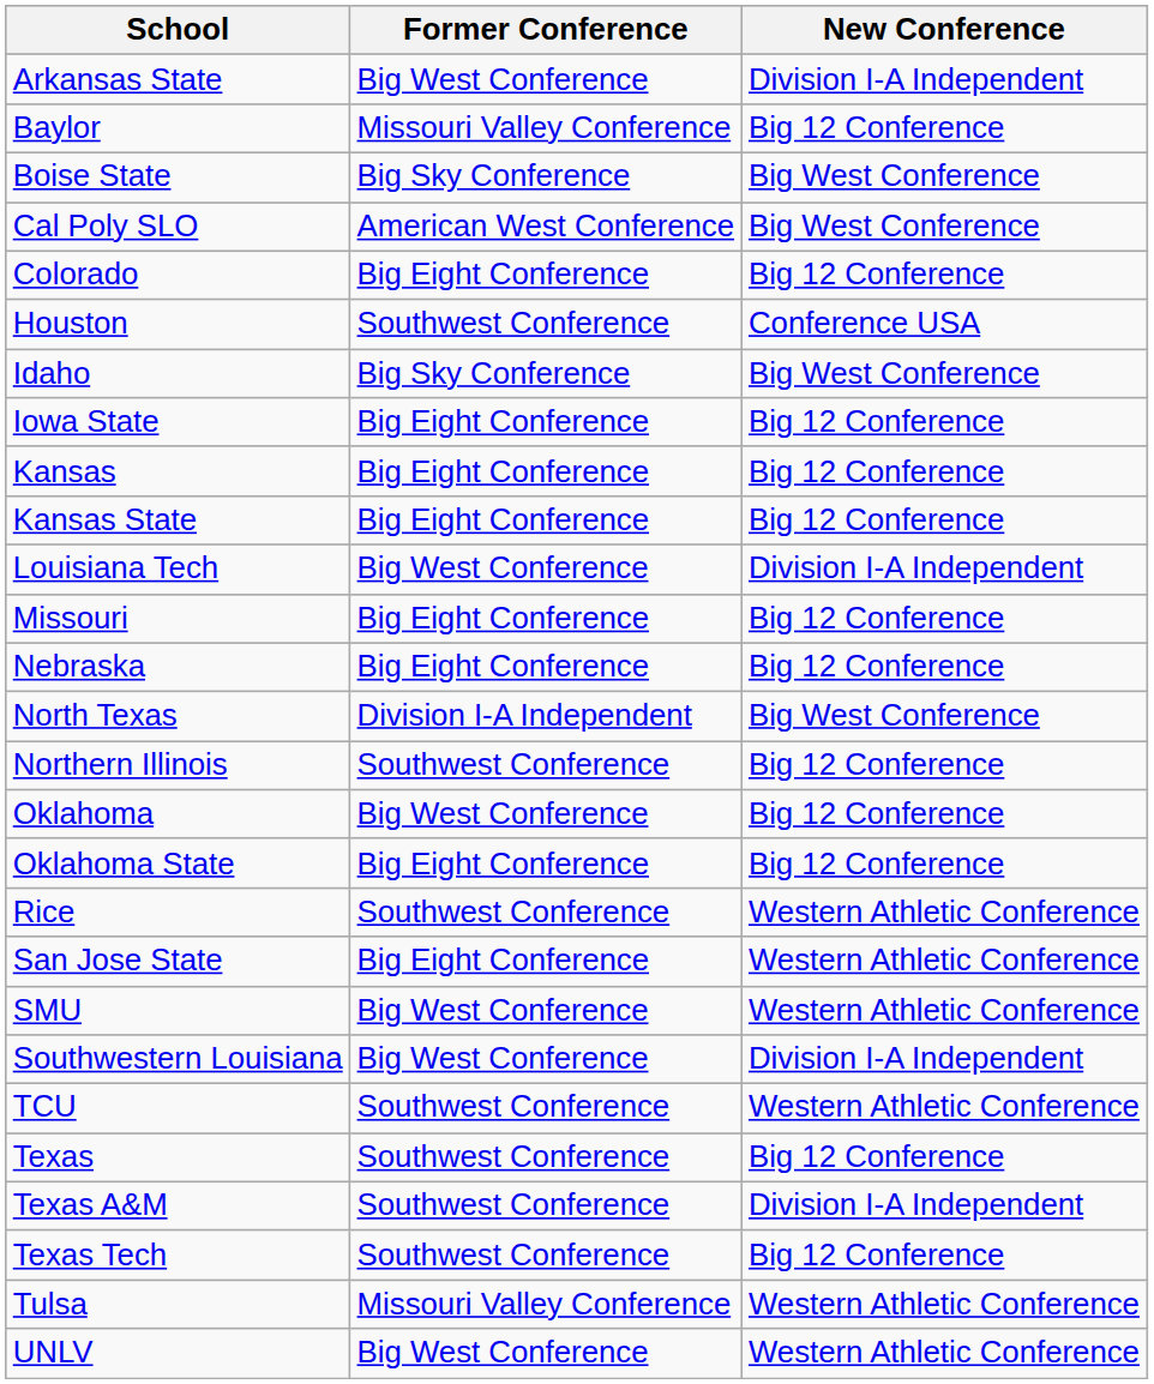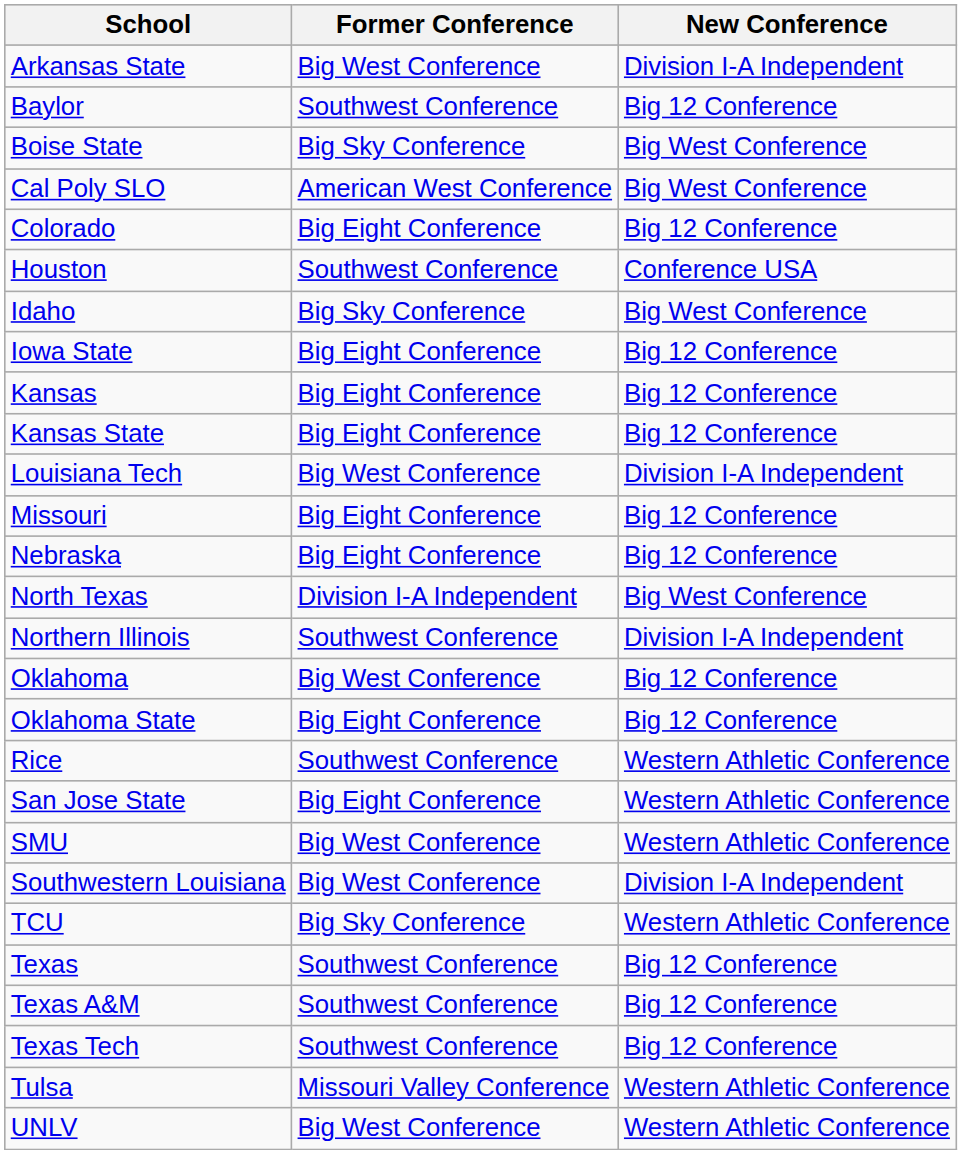Baylor | Former Conference: Missouri Valley Conference -> Southwest Conference
Northern Illinois | New Conference: Big 12 Conference -> Division I-A Independent
TCU | Former Conference: Southwest Conference -> Big Sky Conference
Texas A&M | New Conference: Division I-A Independent -> Big 12 Conference
